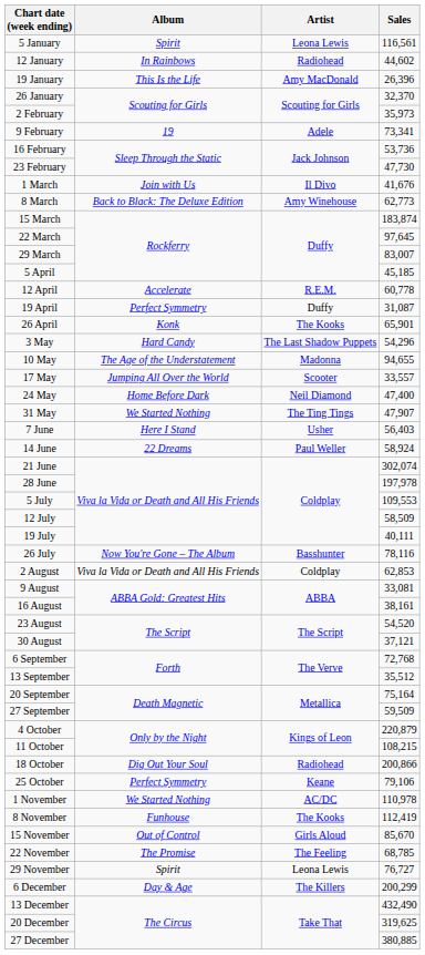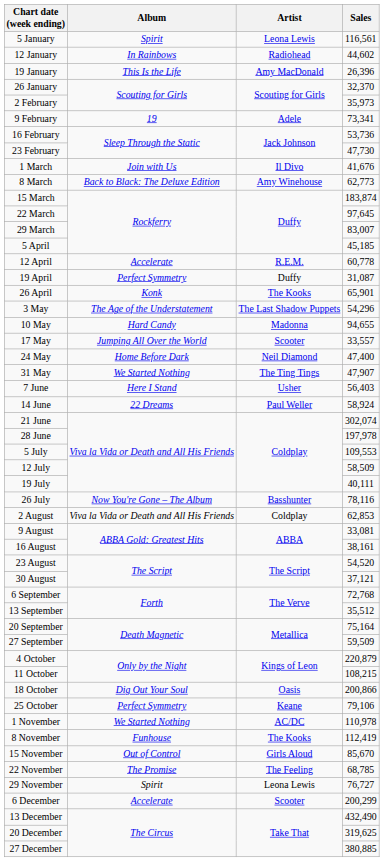3 May | Album: Hard Candy -> The Age of the Understatement
10 May | Album: The Age of the Understatement -> Hard Candy
18 October | Artist: Radiohead -> Oasis
6 December | Album: Day & Age -> Accelerate
6 December | Artist: The Killers -> Scooter
